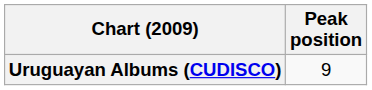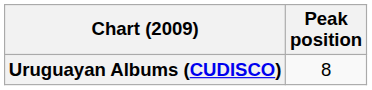Uruguayan Albums (CUDISCO) | Peak position: 9 -> 8
